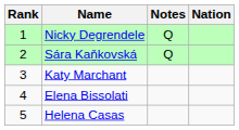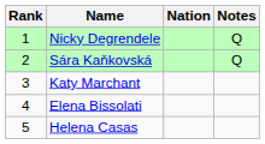columns swapped: Nation <-> Notes
